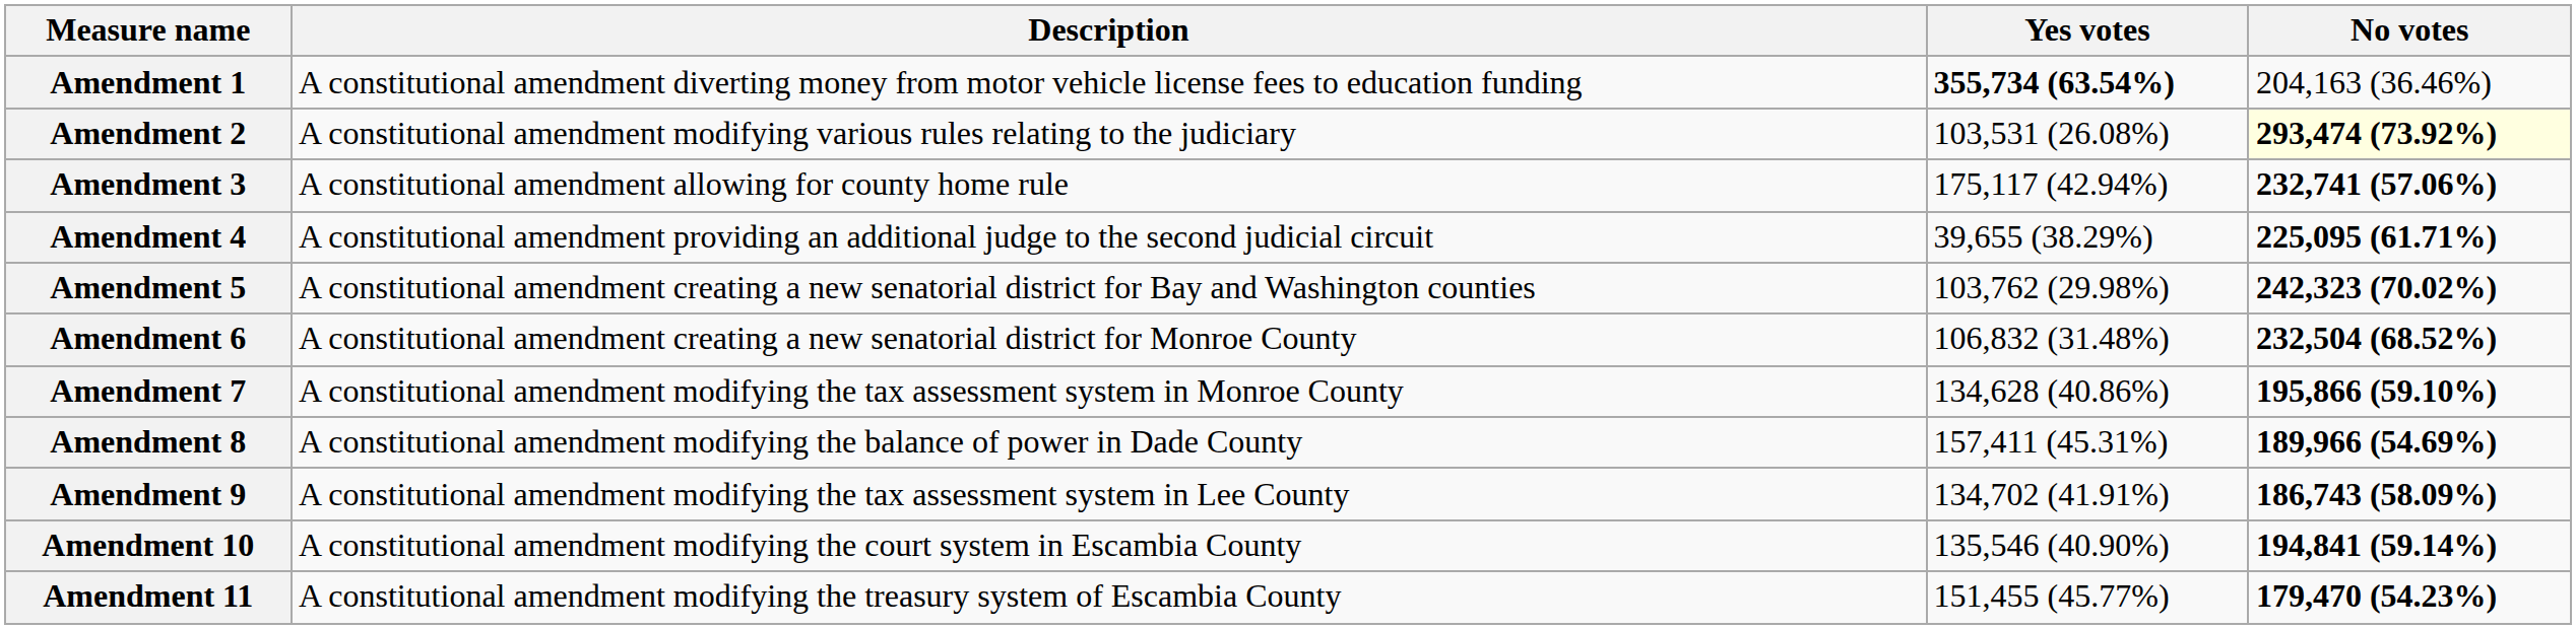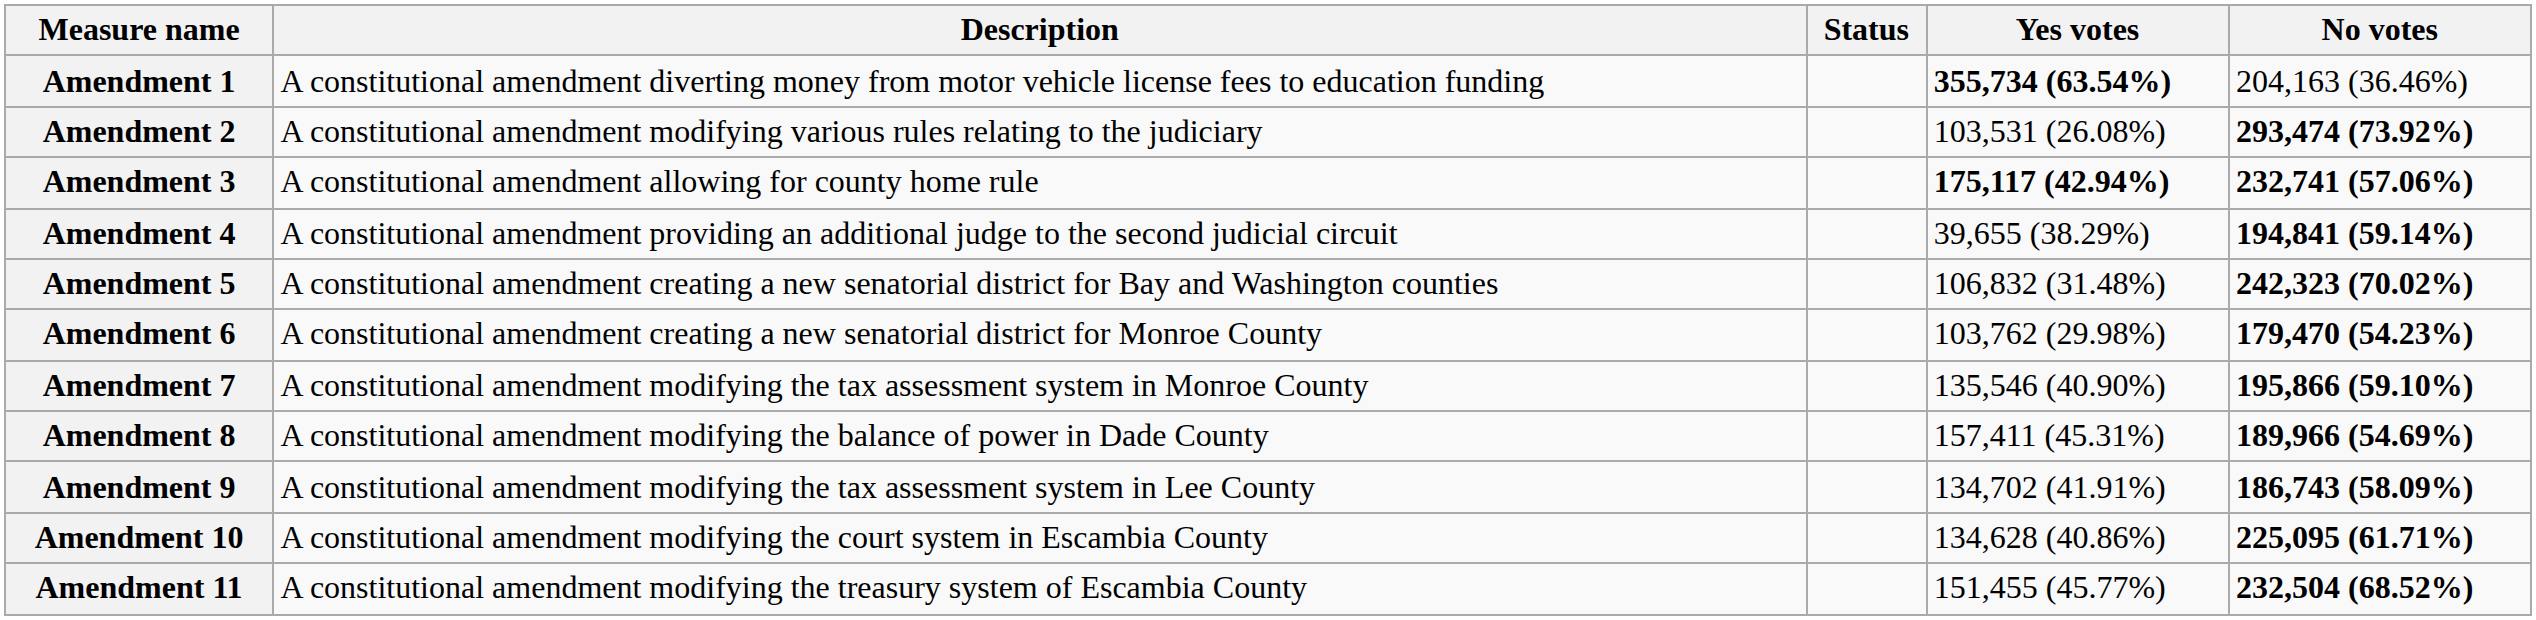+ column: Status
Amendment 2 | No votes: lightyellow background -> no background
Amendment 3 | Yes votes: normal -> bold
Amendment 4 | No votes: 225,095 (61.71%) -> 194,841 (59.14%)
Amendment 5 | Yes votes: 103,762 (29.98%) -> 106,832 (31.48%)
Amendment 6 | Yes votes: 106,832 (31.48%) -> 103,762 (29.98%)
Amendment 6 | No votes: 232,504 (68.52%) -> 179,470 (54.23%)
Amendment 7 | Yes votes: 134,628 (40.86%) -> 135,546 (40.90%)
Amendment 10 | Yes votes: 135,546 (40.90%) -> 134,628 (40.86%)
Amendment 10 | No votes: 194,841 (59.14%) -> 225,095 (61.71%)
Amendment 11 | No votes: 179,470 (54.23%) -> 232,504 (68.52%)
